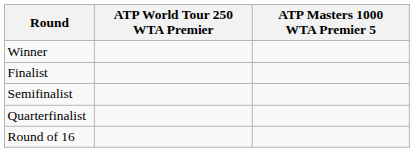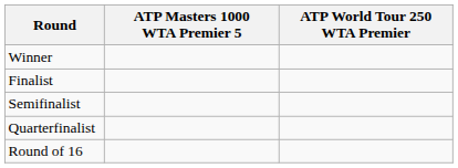columns swapped: ATP Masters 1000 WTA Premier 5 <-> ATP World Tour 250 WTA Premier
